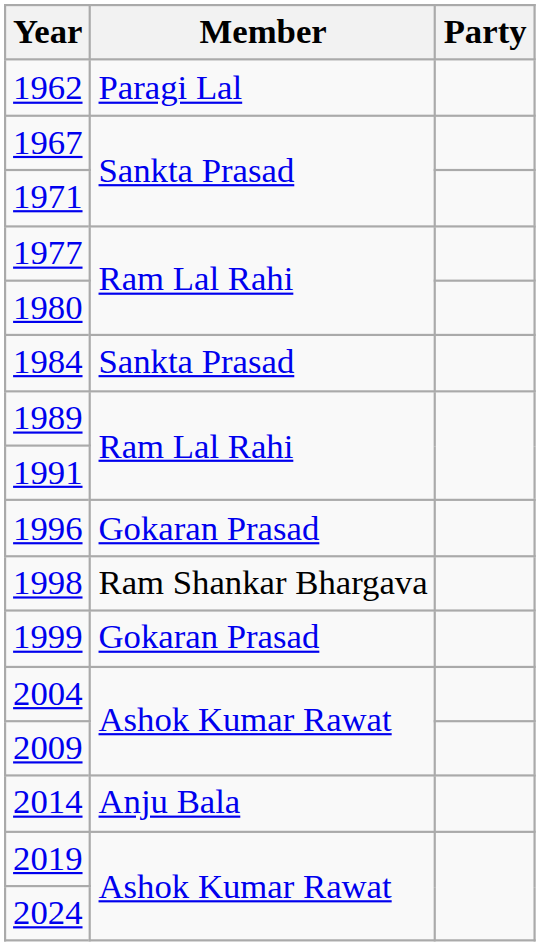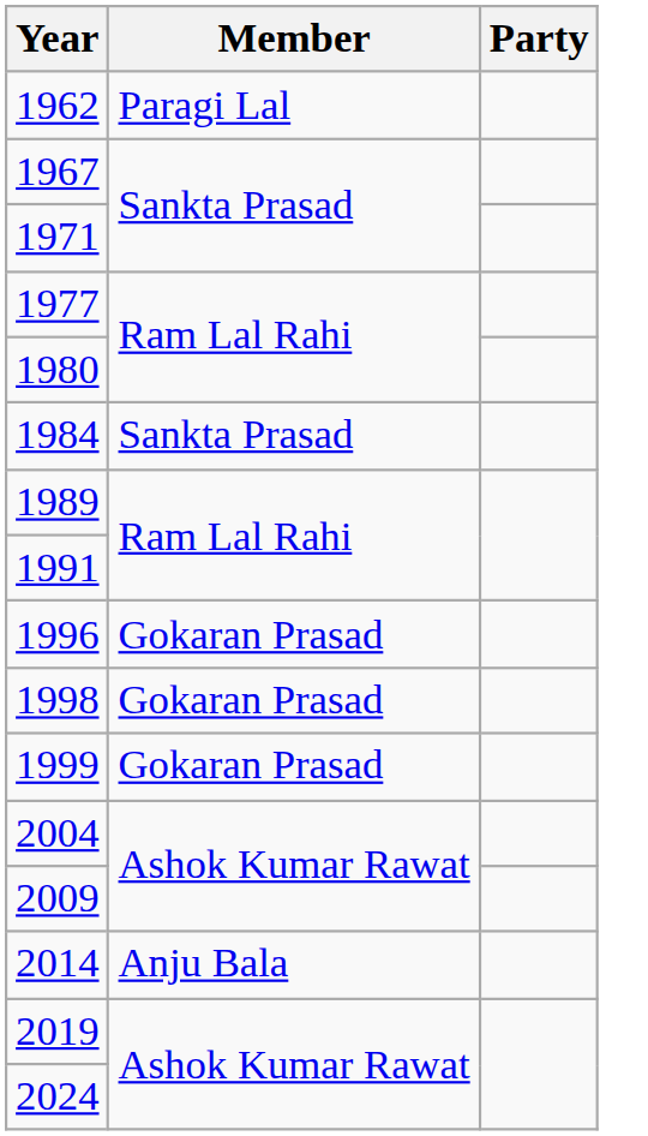1998 | Member: Ram Shankar Bhargava -> Gokaran Prasad
